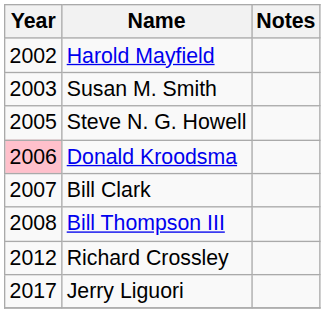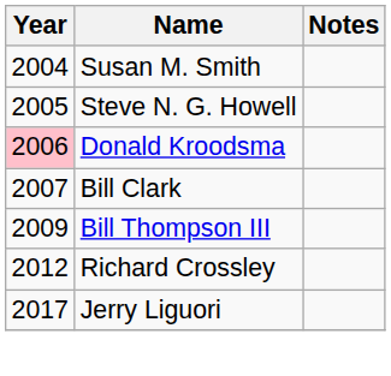- row: 2002 | Harold Mayfield
Susan M. Smith | Year: 2003 -> 2004
Bill Thompson III | Year: 2008 -> 2009
